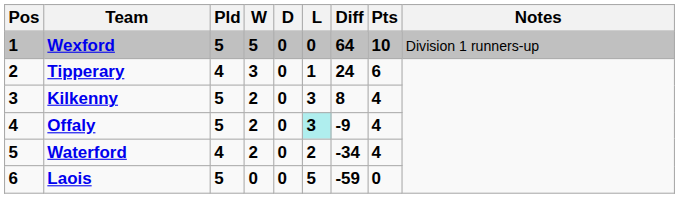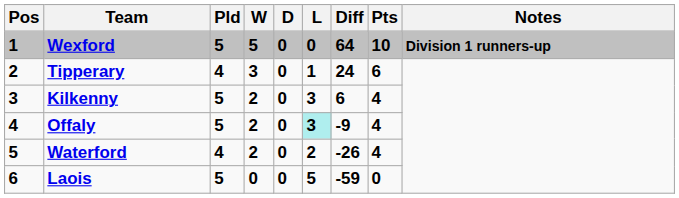Wexford | Notes: normal -> bold
Kilkenny | Diff: 8 -> 6
Waterford | Diff: -34 -> -26
